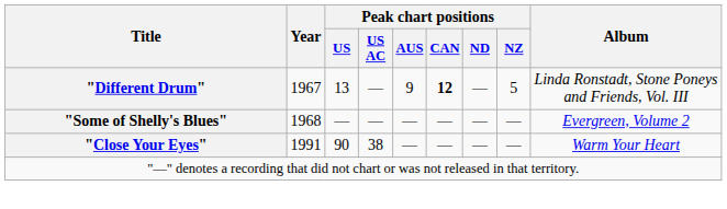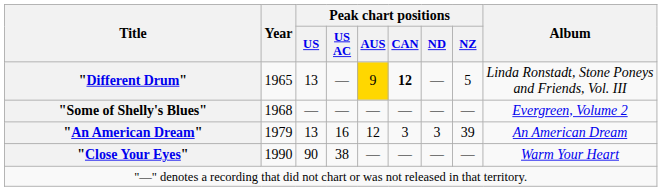"Different Drum" | Year: 1967 -> 1965
"Different Drum" | Peak chart positions / AUS: no background -> gold background
+ row: "An American Dream" | 1979 | 13 | 16 | 12 | 3 | 3 | 39 | An American Dream
"Close Your Eyes" | Year: 1991 -> 1990
